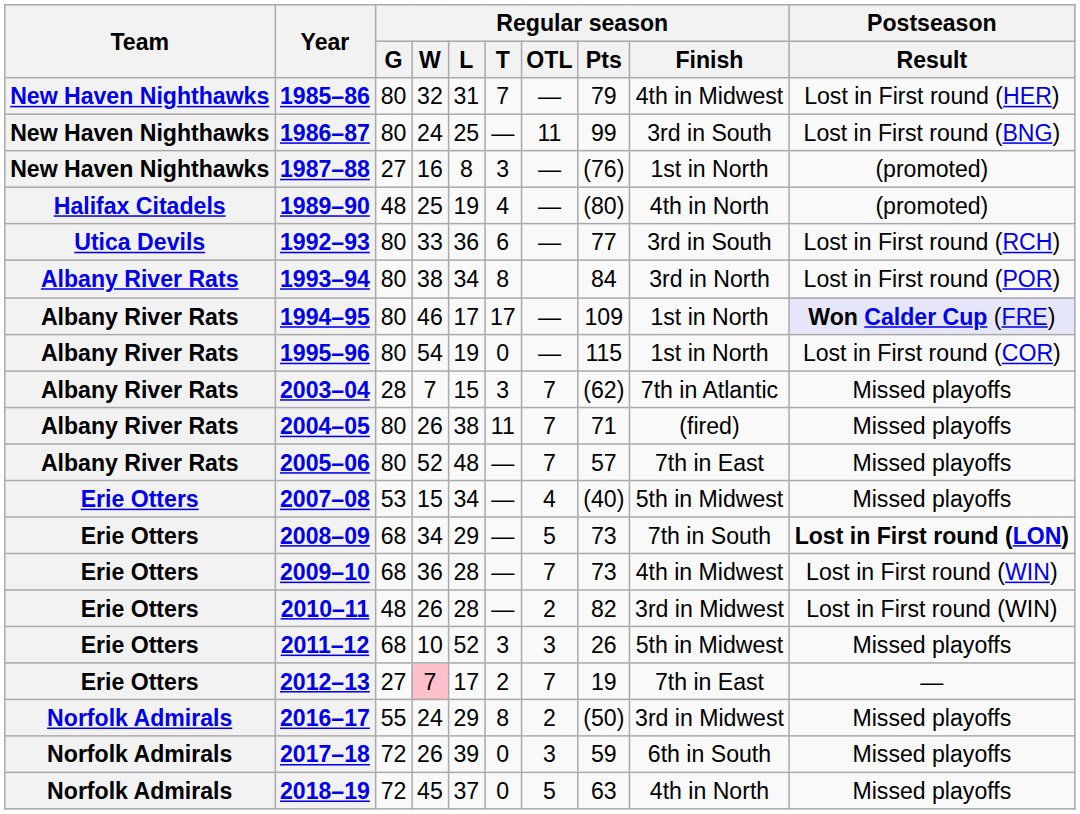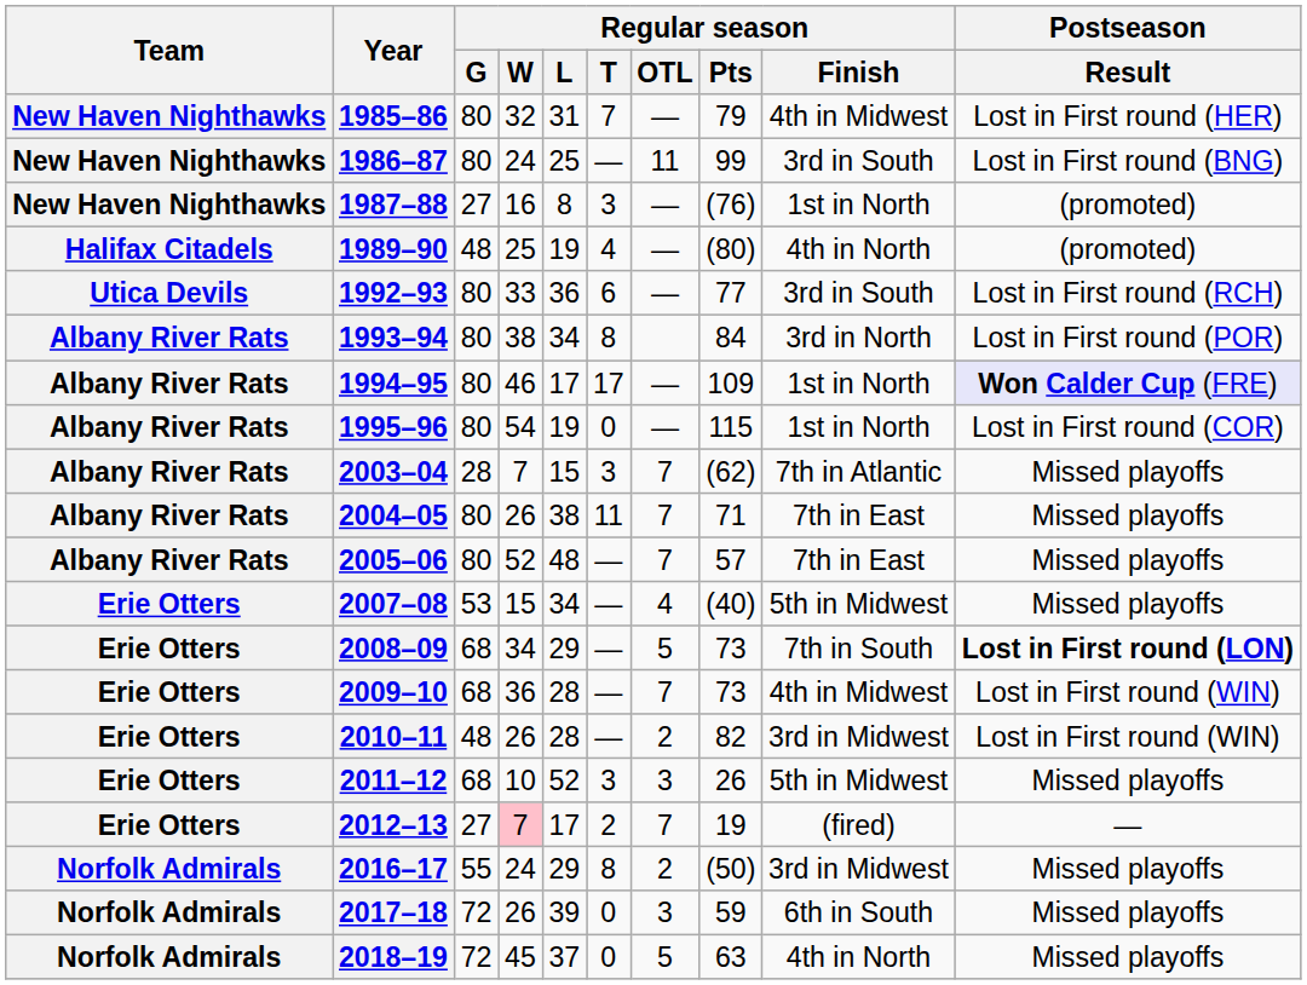2004–05 | Regular season / Finish: (fired) -> 7th in East
2012–13 | Regular season / Finish: 7th in East -> (fired)
